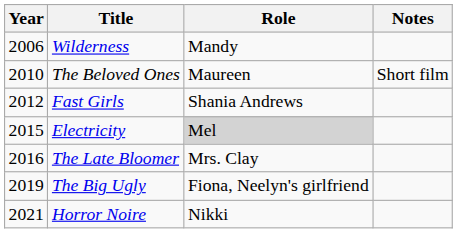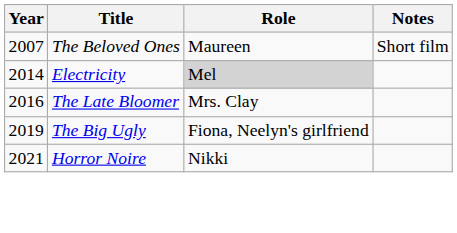- row: 2006 | Wilderness | Mandy
The Beloved Ones | Year: 2010 -> 2007
- row: 2012 | Fast Girls | Shania Andrews
Electricity | Year: 2015 -> 2014
